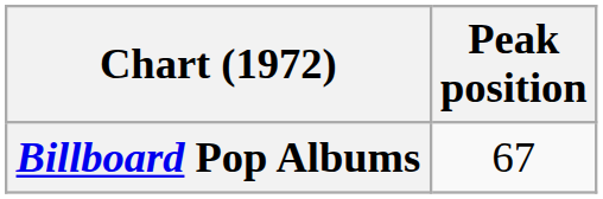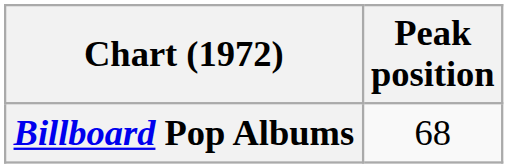Billboard Pop Albums | Peak position: 67 -> 68
